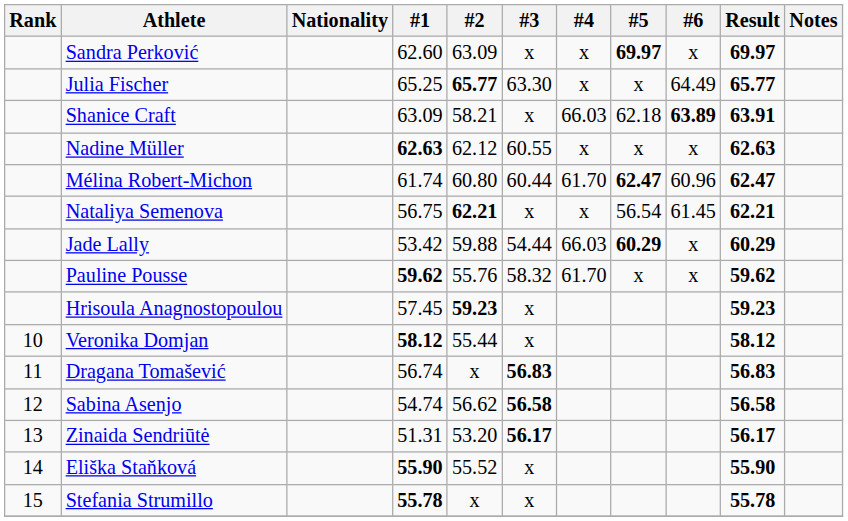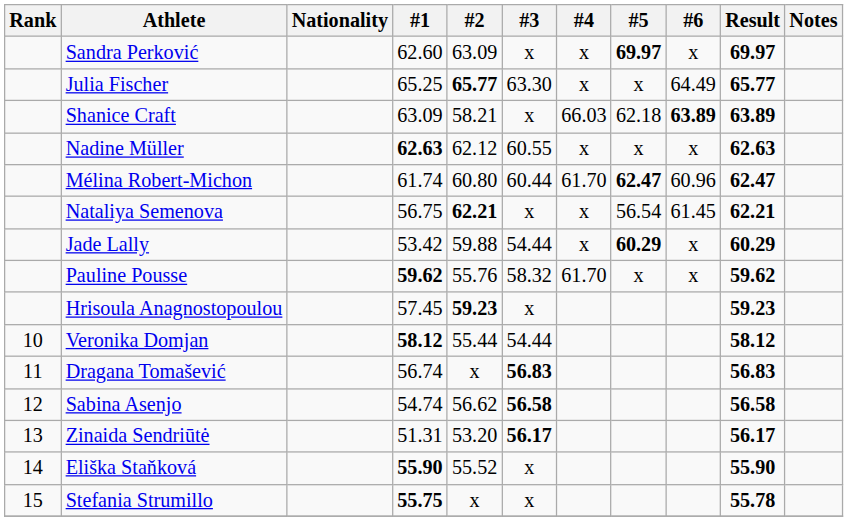Shanice Craft | Result: 63.91 -> 63.89
Jade Lally | #4: 66.03 -> x
Veronika Domjan | #3: x -> 54.44
Stefania Strumillo | #1: 55.78 -> 55.75
